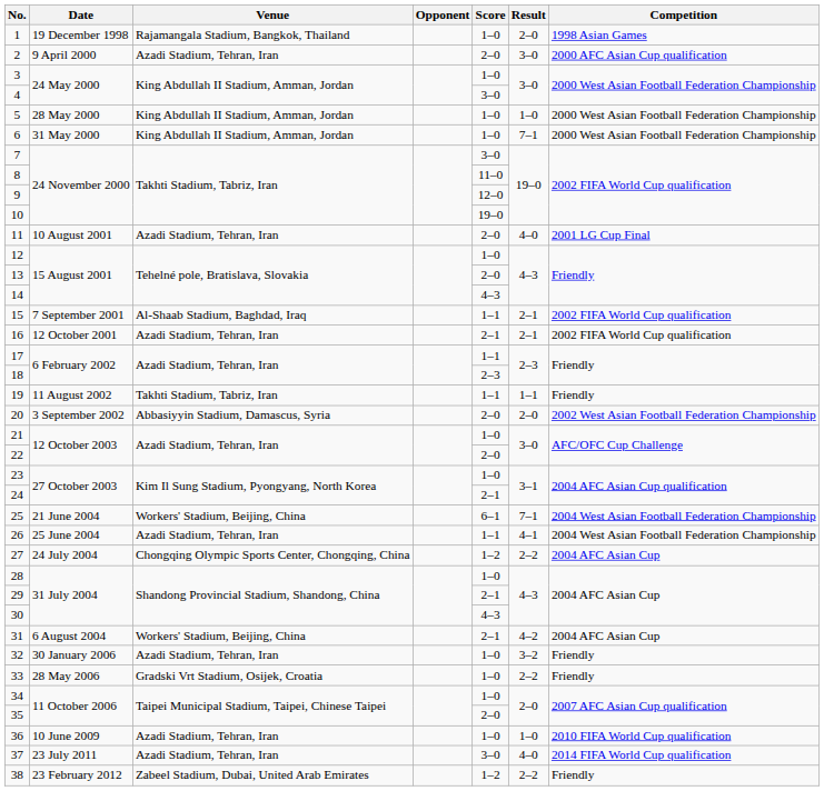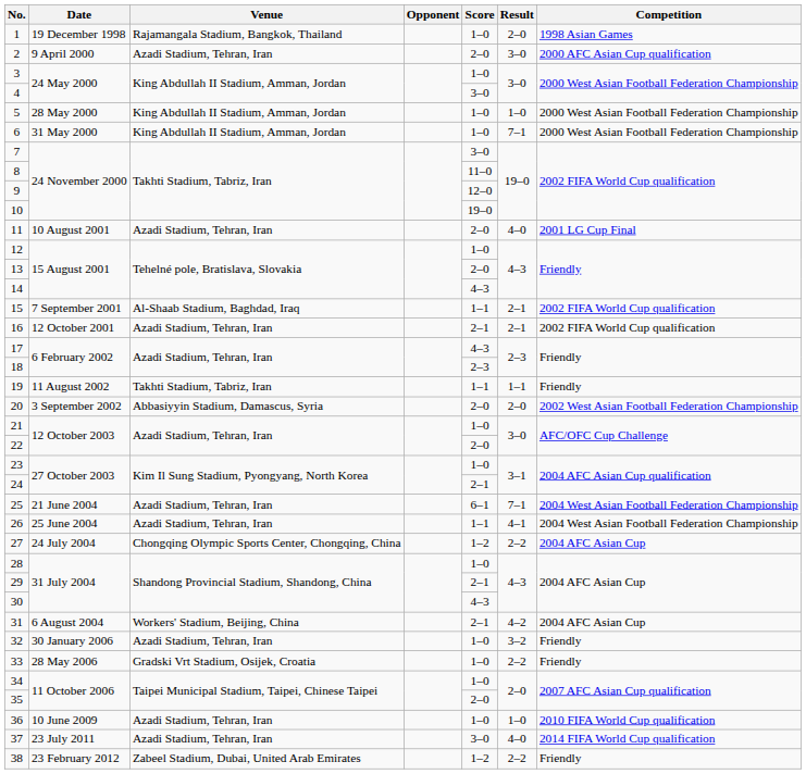17 | Score: 1–1 -> 4–3
25 | Venue: Workers' Stadium, Beijing, China -> Azadi Stadium, Tehran, Iran
